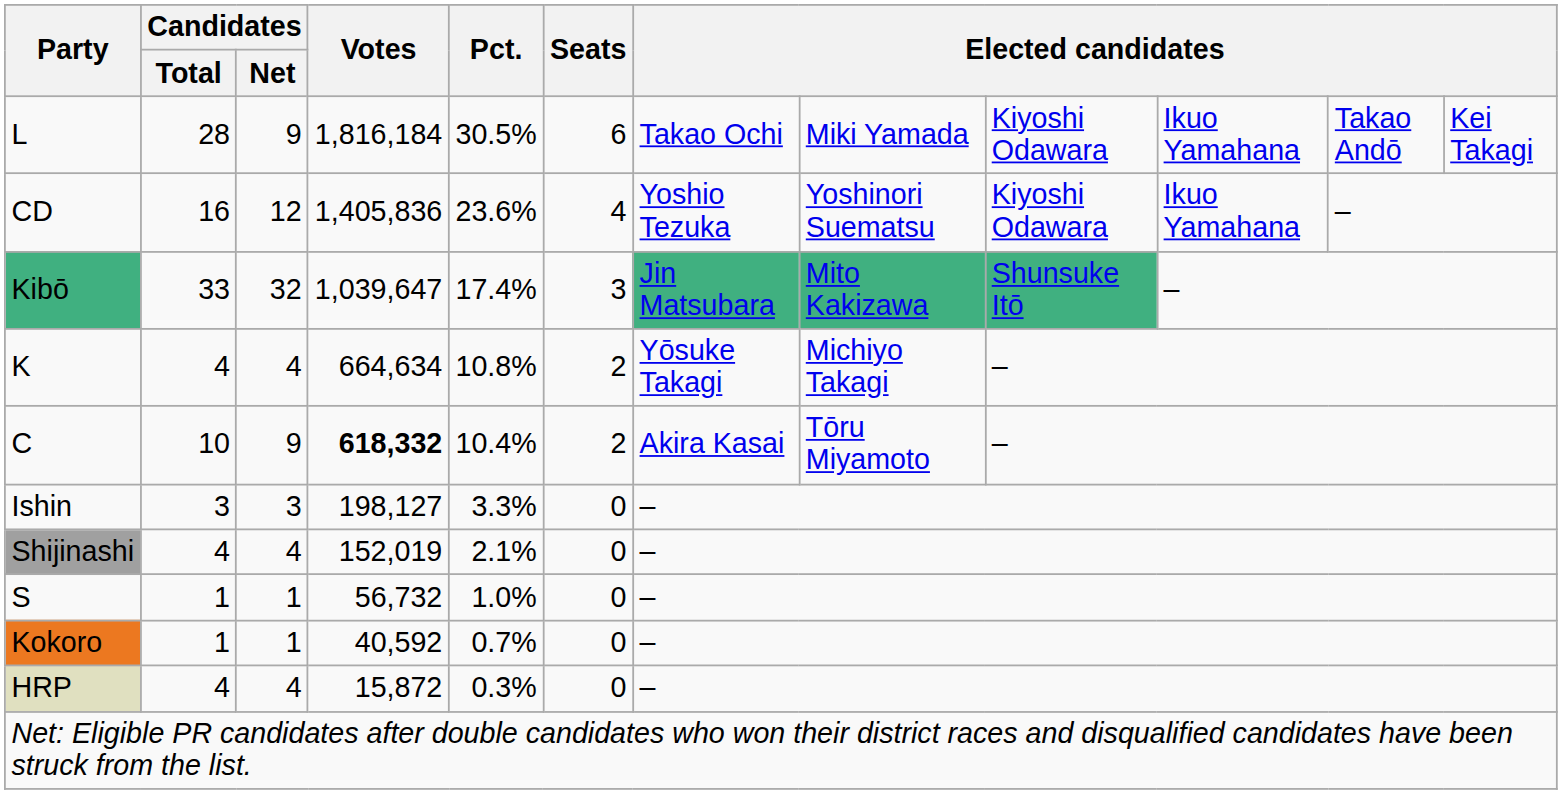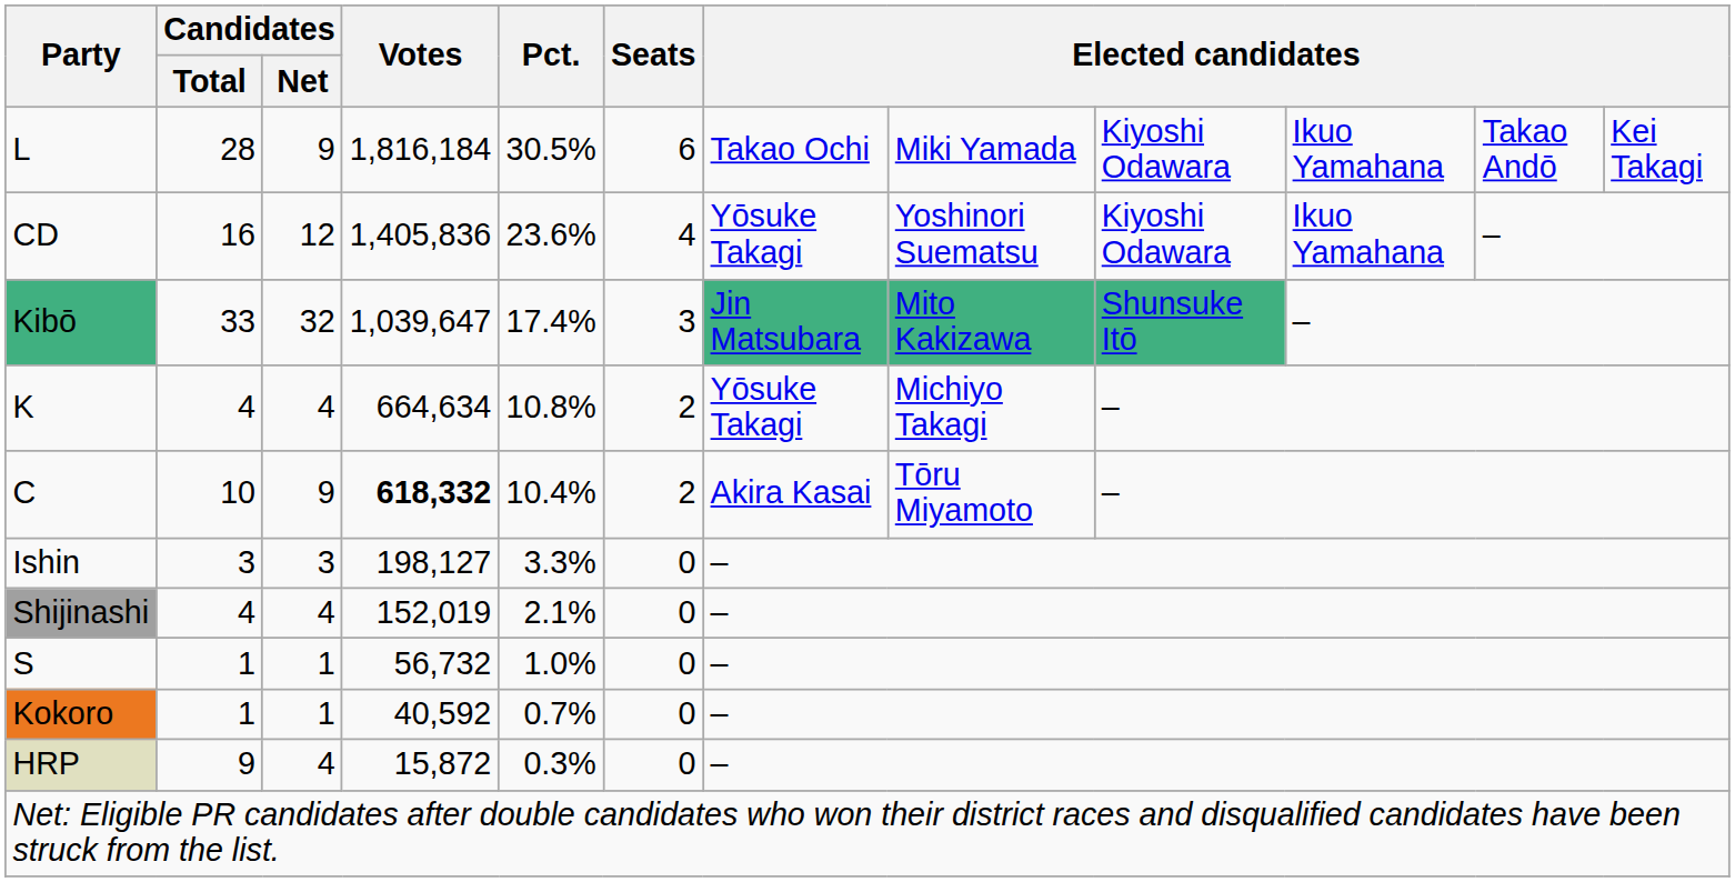CD | column 7: Yoshio Tezuka -> Yōsuke Takagi
HRP | Candidates / Total: 4 -> 9
